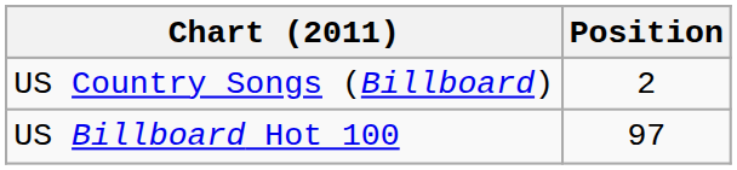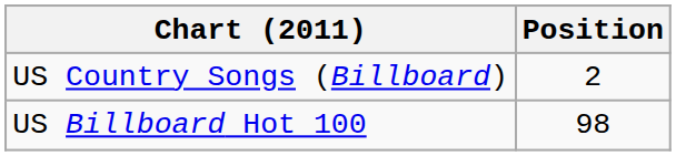US Billboard Hot 100 | Position: 97 -> 98
